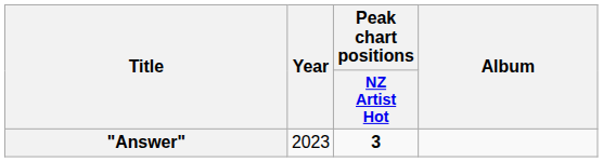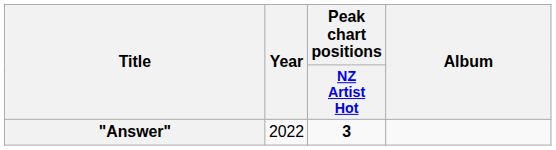"Answer" | Year: 2023 -> 2022
